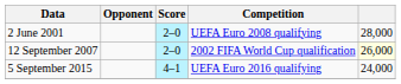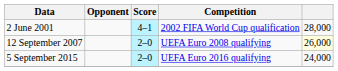2 June 2001 | Score: 2–0 -> 4–1
2 June 2001 | Competition: UEFA Euro 2008 qualifying -> 2002 FIFA World Cup qualification
12 September 2007 | Competition: 2002 FIFA World Cup qualification -> UEFA Euro 2008 qualifying
5 September 2015 | Score: 4–1 -> 2–0
